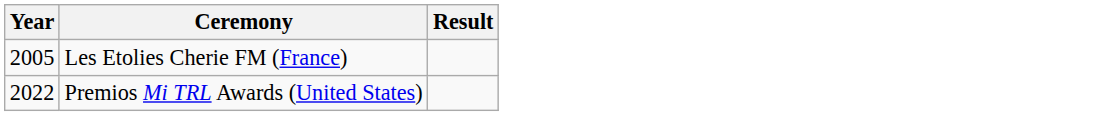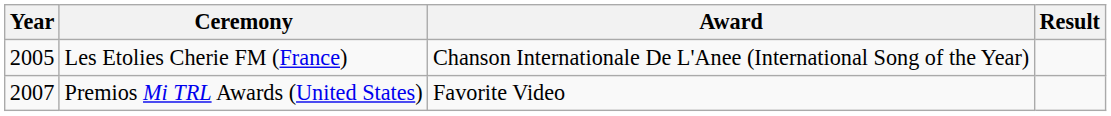+ column: Award | Chanson Internationale De L'Anee (International Song of the Year) | Favorite Video
Premios Mi TRL Awards (United States) | Year: 2022 -> 2007
